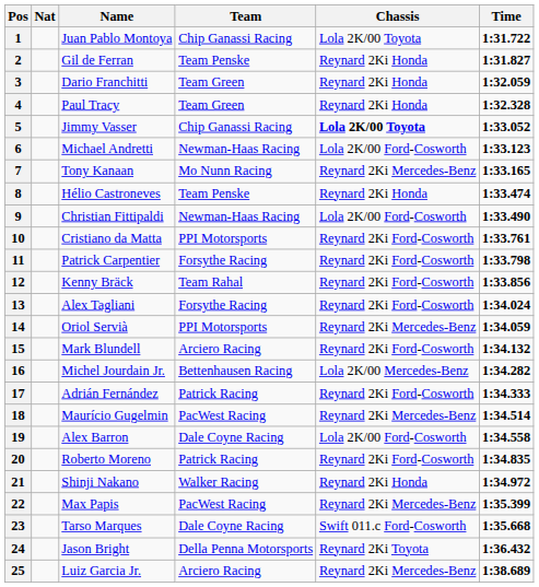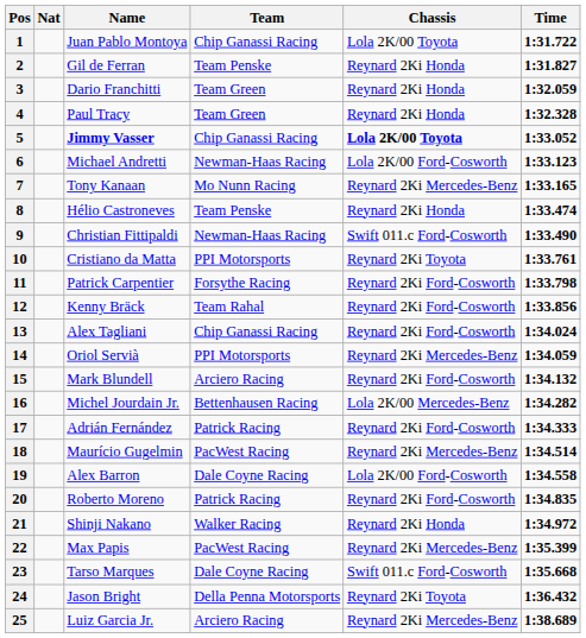5 | Name: normal -> bold
9 | Chassis: Lola 2K/00 Ford-Cosworth -> Swift 011.c Ford-Cosworth
10 | Chassis: Reynard 2Ki Ford-Cosworth -> Reynard 2Ki Toyota
13 | Team: Forsythe Racing -> Chip Ganassi Racing
